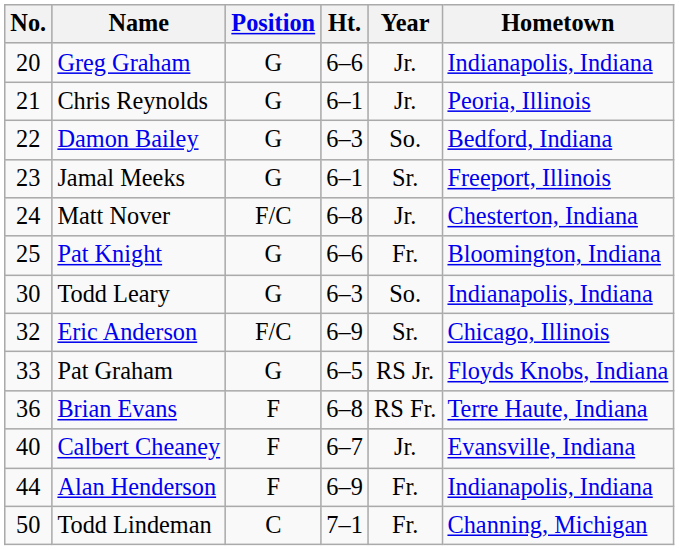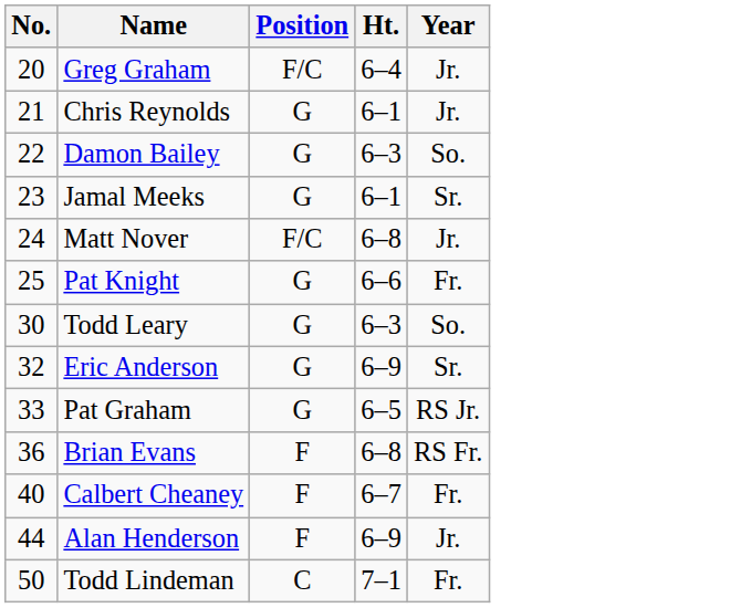- column: Hometown | Indianapolis, Indiana | Peoria, Illinois | Bedford, Indiana | Freeport, Illinois | Chesterton, Indiana | Bloomington, Indiana | Indianapolis, Indiana | Chicago, Illinois | Floyds Knobs, Indiana | Terre Haute, Indiana | Evansville, Indiana | Indianapolis, Indiana | Channing, Michigan
Greg Graham | Position: G -> F/C
Greg Graham | Ht.: 6–6 -> 6–4
Eric Anderson | Position: F/C -> G
Calbert Cheaney | Year: Jr. -> Fr.
Alan Henderson | Year: Fr. -> Jr.
